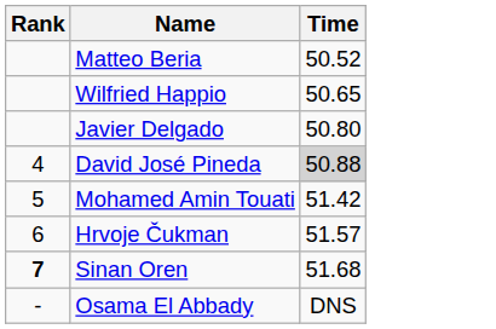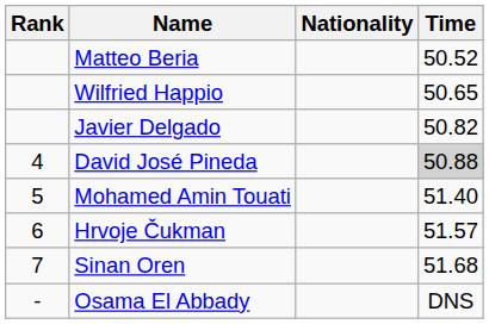+ column: Nationality
Javier Delgado | Time: 50.80 -> 50.82
Mohamed Amin Touati | Time: 51.42 -> 51.40
Sinan Oren | Rank: bold -> normal
